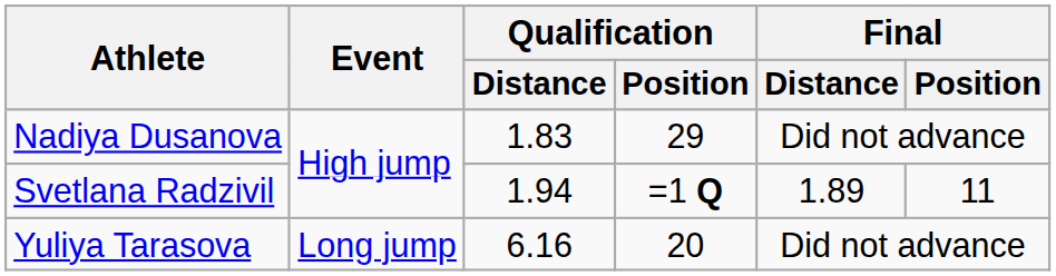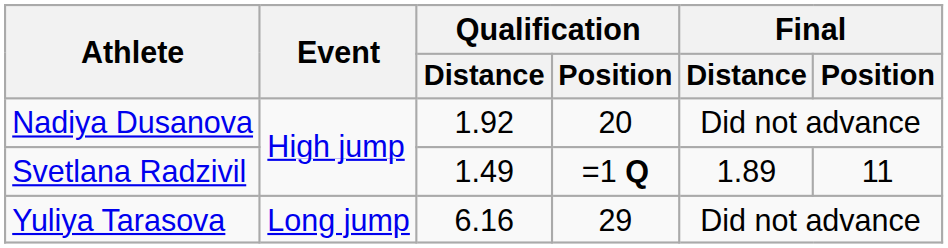Nadiya Dusanova | Qualification / Distance: 1.83 -> 1.92
Nadiya Dusanova | Qualification / Position: 29 -> 20
Svetlana Radzivil | Qualification / Distance: 1.94 -> 1.49
Yuliya Tarasova | Qualification / Position: 20 -> 29
